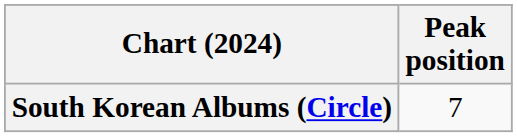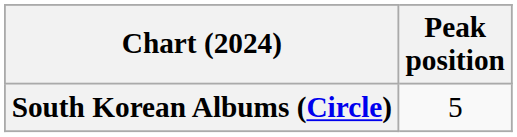South Korean Albums (Circle) | Peak position: 7 -> 5
